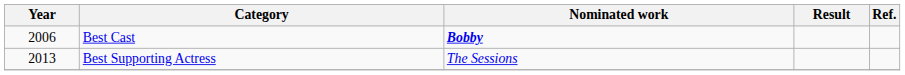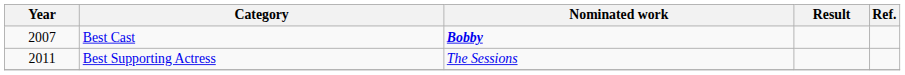Best Cast | Year: 2006 -> 2007
Best Supporting Actress | Year: 2013 -> 2011
